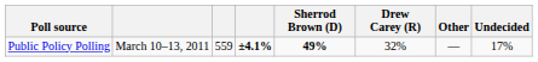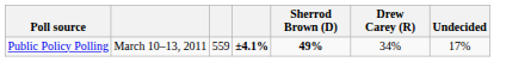- column: Other | —
Public Policy Polling | Drew Carey (R): 32% -> 34%
